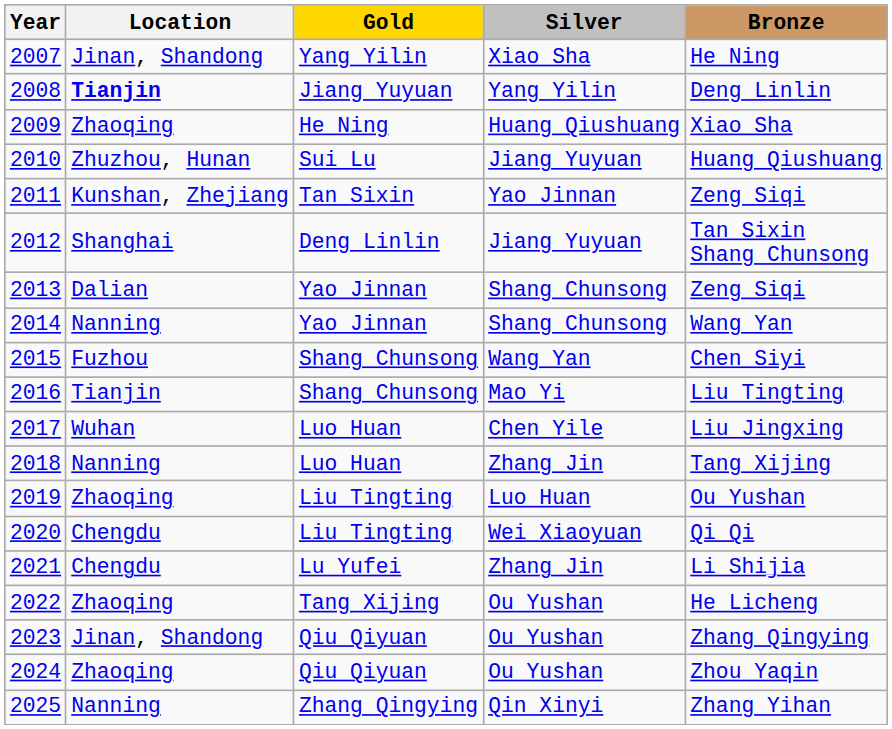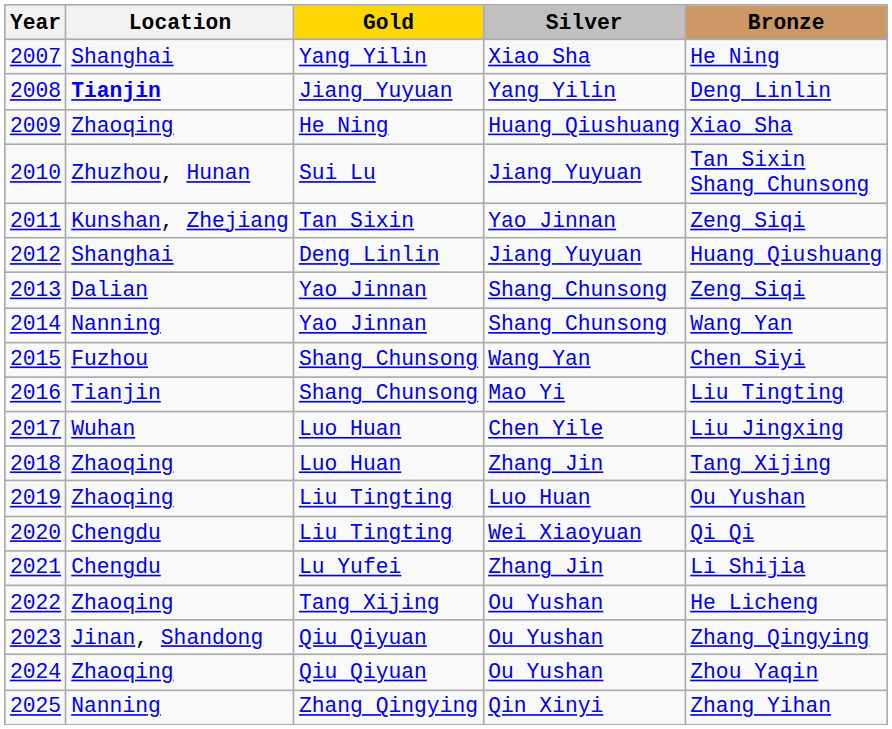2007 | Location: Jinan, Shandong -> Shanghai
2010 | Bronze: Huang Qiushuang -> Tan Sixin Shang Chunsong
2012 | Bronze: Tan Sixin Shang Chunsong -> Huang Qiushuang
2018 | Location: Nanning -> Zhaoqing
